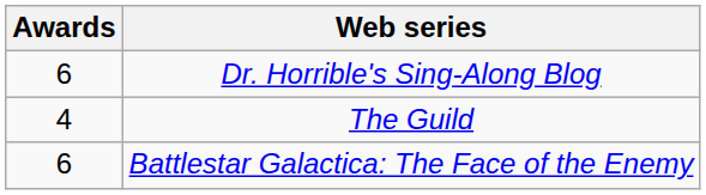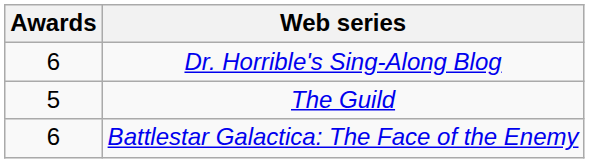The Guild | Awards: 4 -> 5
